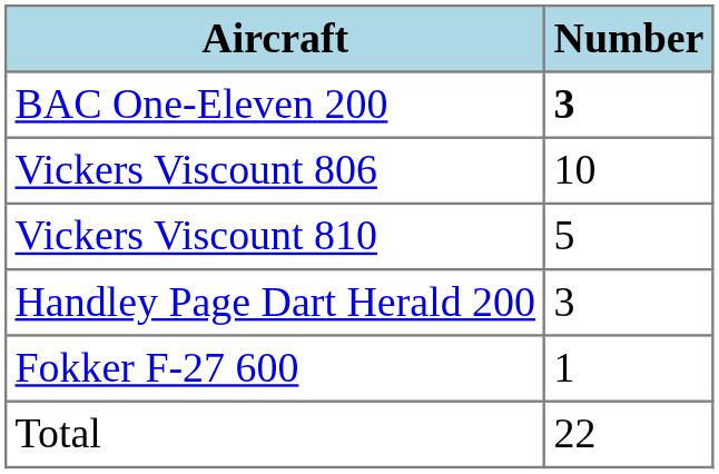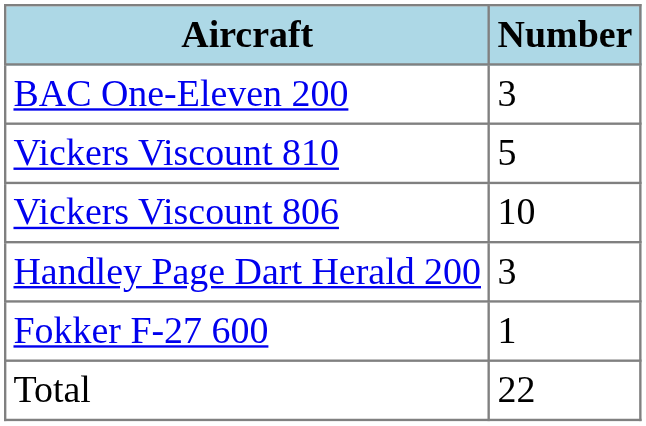BAC One-Eleven 200 | Number: bold -> normal
rows swapped: Vickers Viscount 810 <-> Vickers Viscount 806
